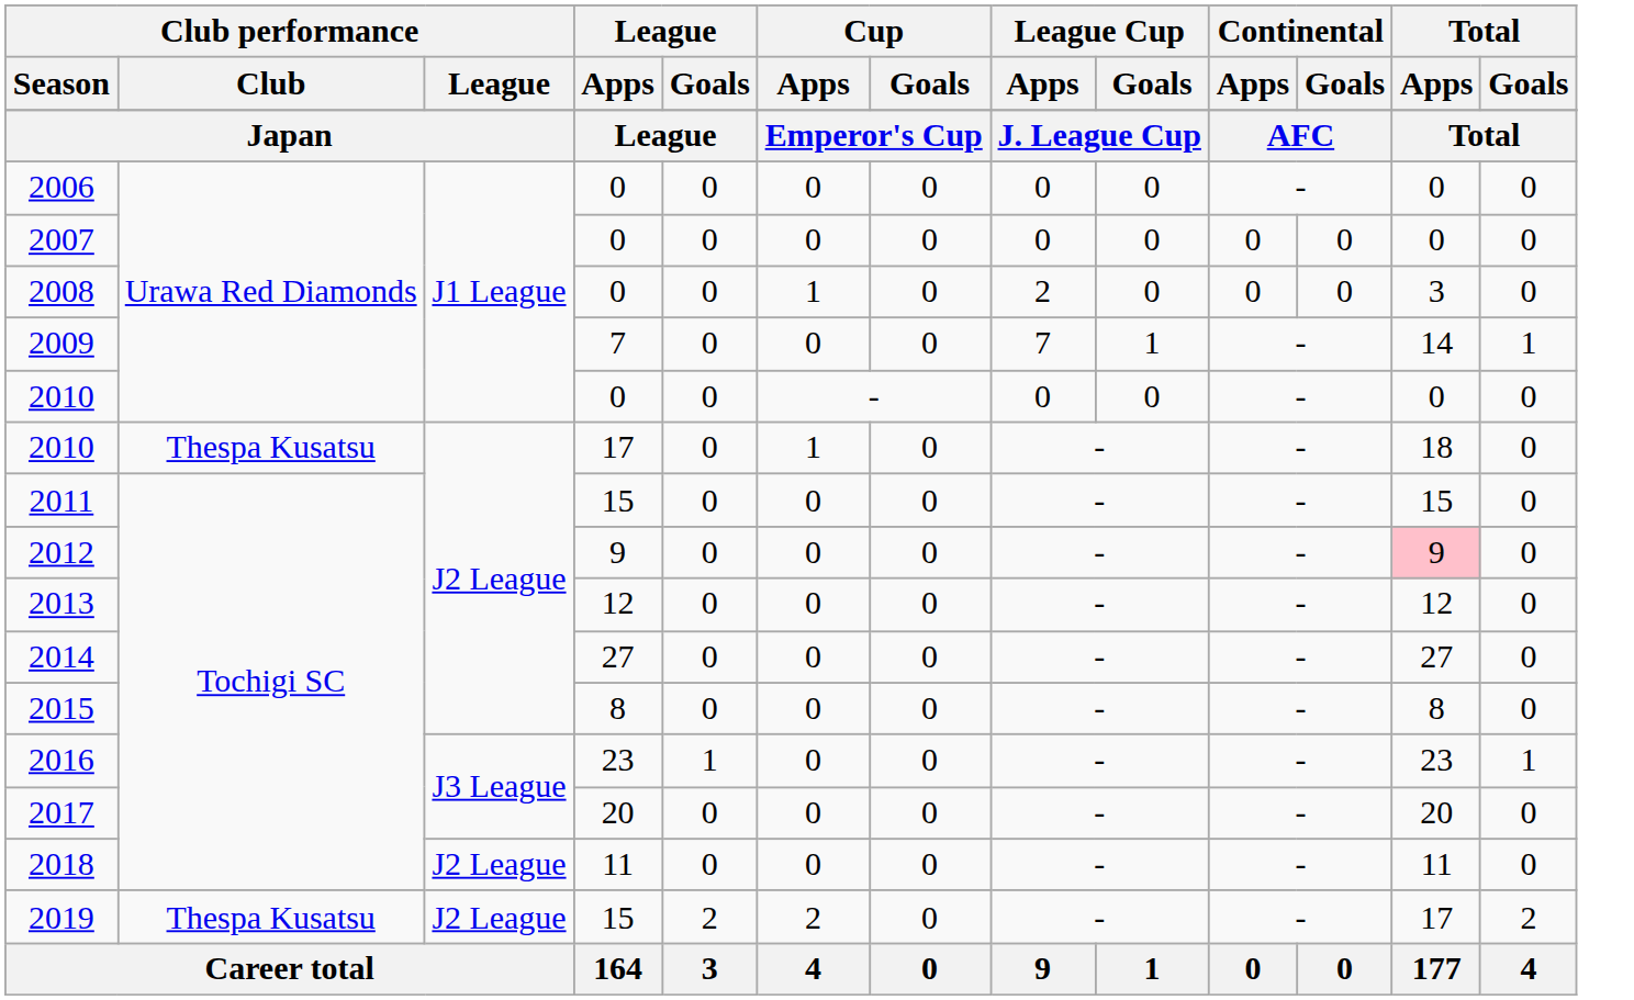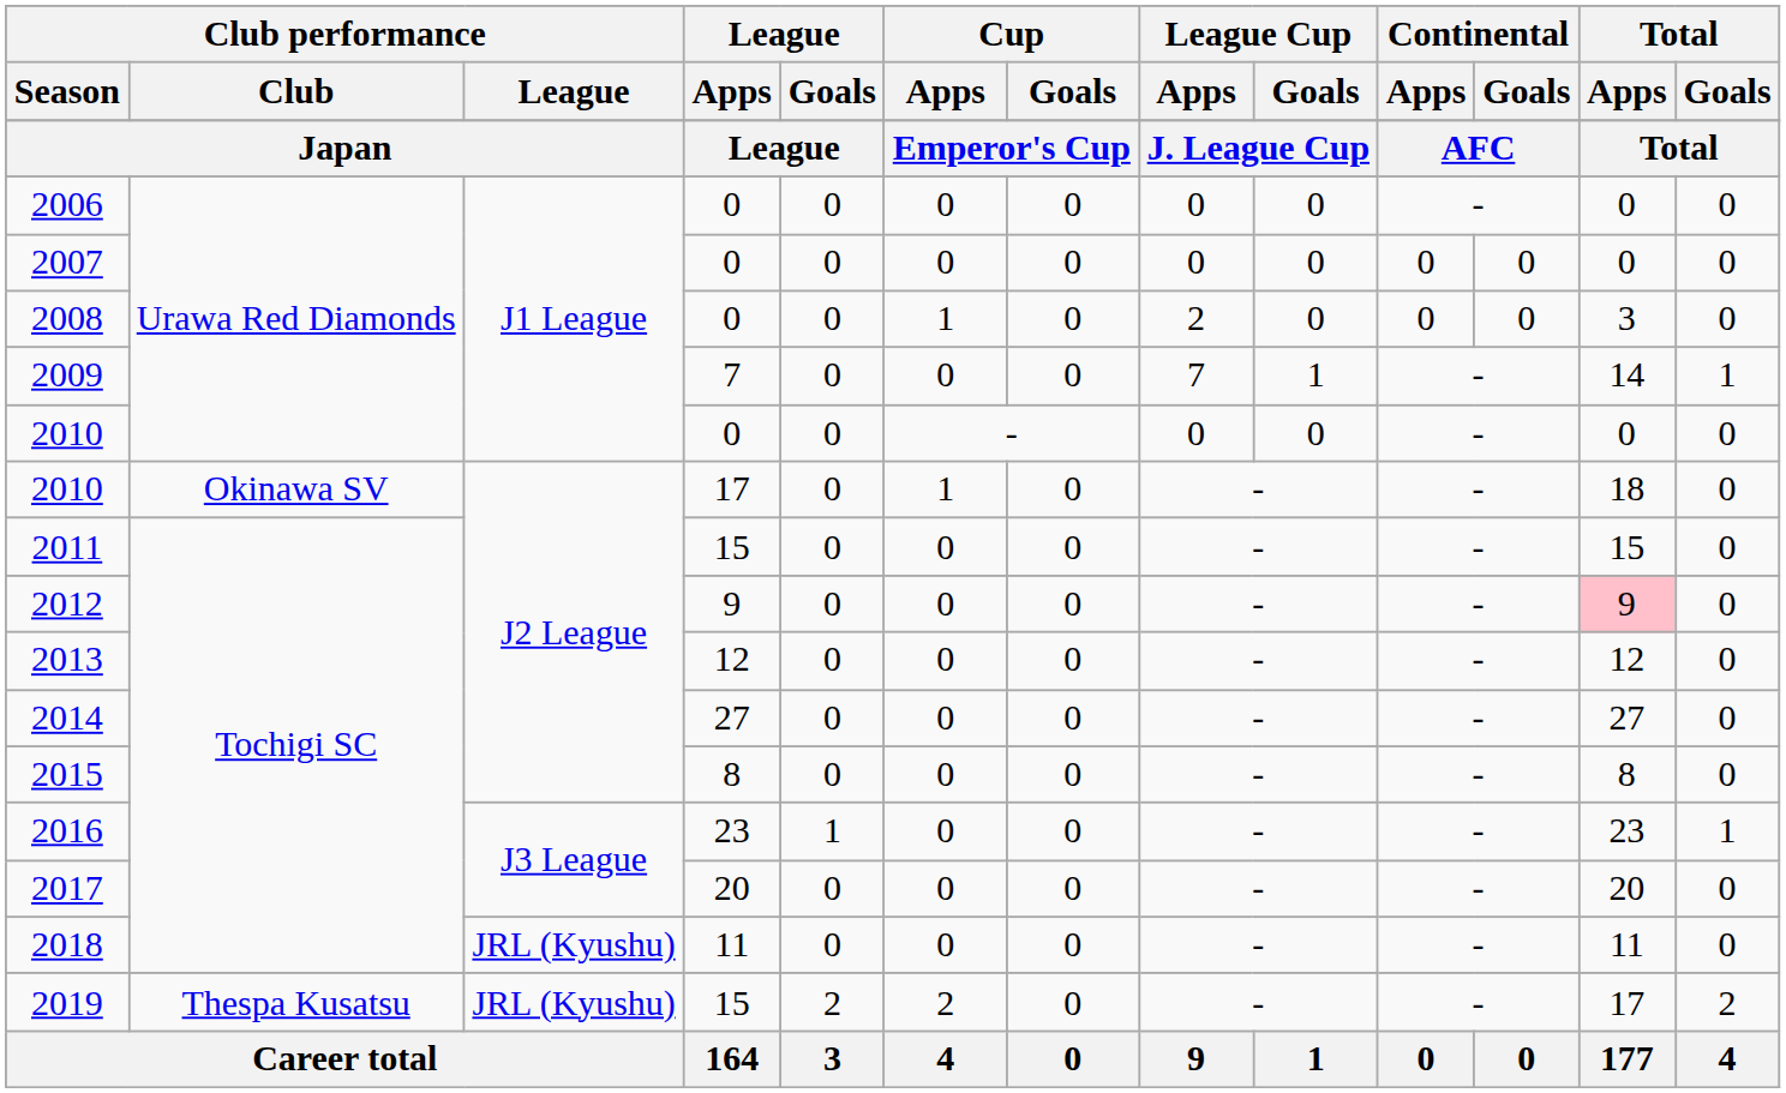2010 / 17 | Club performance / Club: Thespa Kusatsu -> Okinawa SV
2018 | Club performance / League: J2 League -> JRL (Kyushu)
2019 | Club performance / League: J2 League -> JRL (Kyushu)
